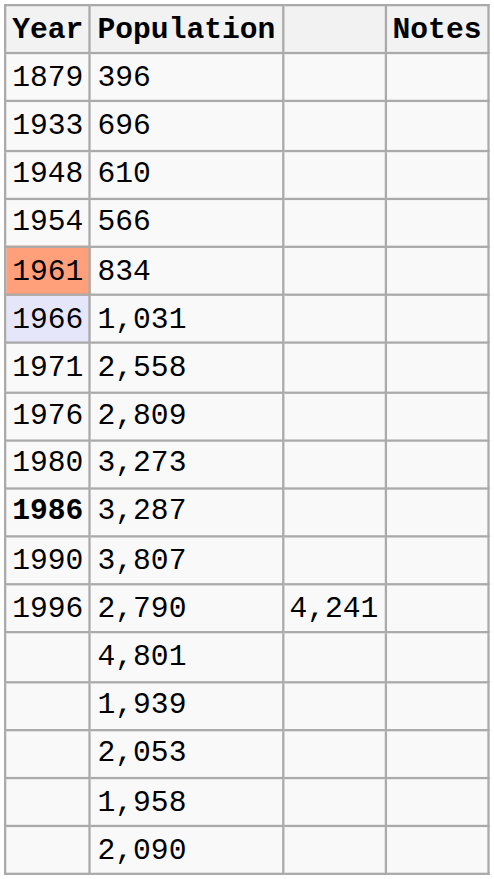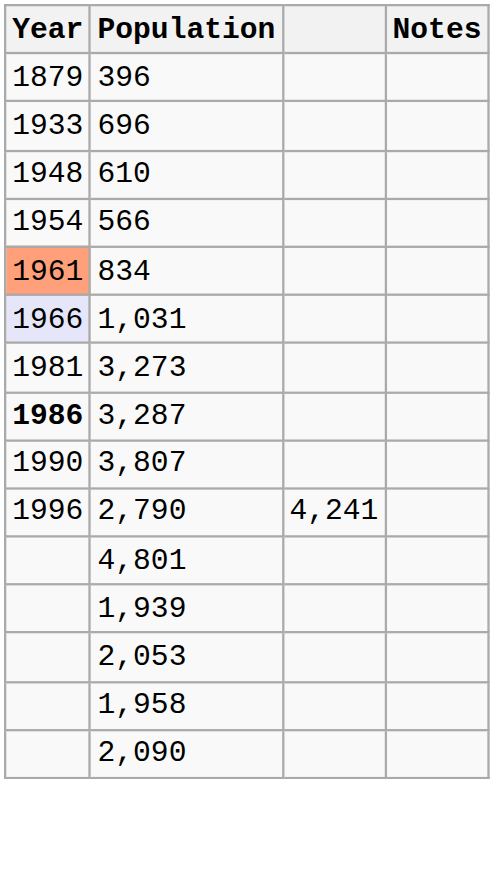- row: 1971 | 2,558
- row: 1976 | 2,809
3,273 | Year: 1980 -> 1981
